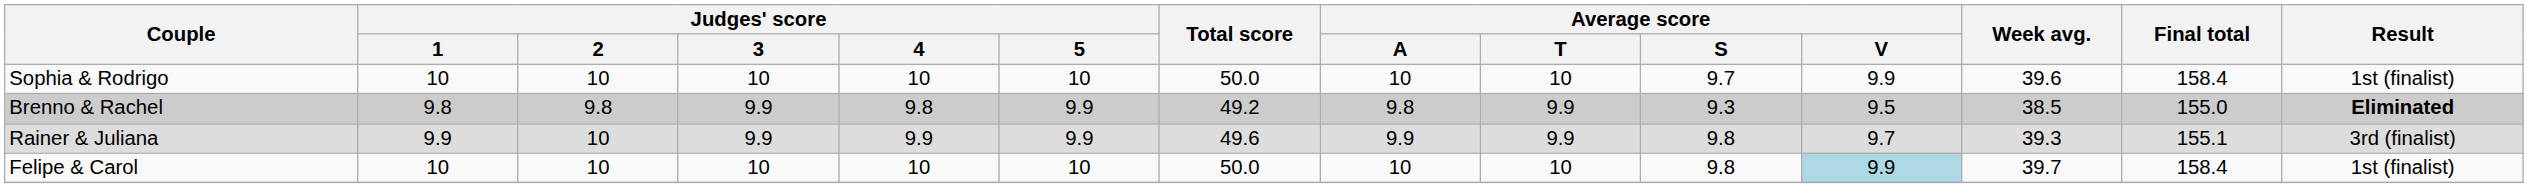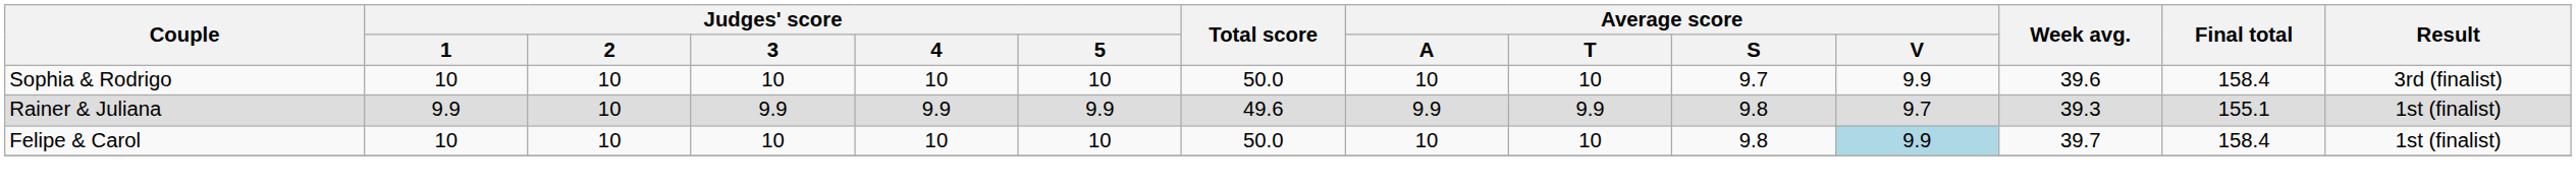Sophia & Rodrigo | Result: 1st (finalist) -> 3rd (finalist)
- row: Brenno & Rachel | 9.8 | 9.8 | 9.9 | 9.8 | 9.9 | 49.2 | 9.8 | 9.9 | 9.3 | 9.5 | 38.5 | 155.0 | Eliminated
Rainer & Juliana | Result: 3rd (finalist) -> 1st (finalist)
